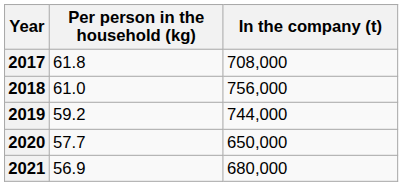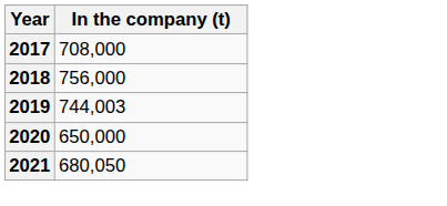- column: Per person in the household (kg) | 61.8 | 61.0 | 59.2 | 57.7 | 56.9
2019 | In the company (t): 744,000 -> 744,003
2021 | In the company (t): 680,000 -> 680,050
